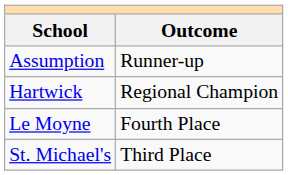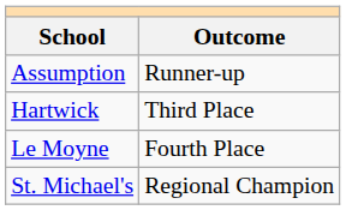Hartwick | Outcome: Regional Champion -> Third Place
St. Michael's | Outcome: Third Place -> Regional Champion
